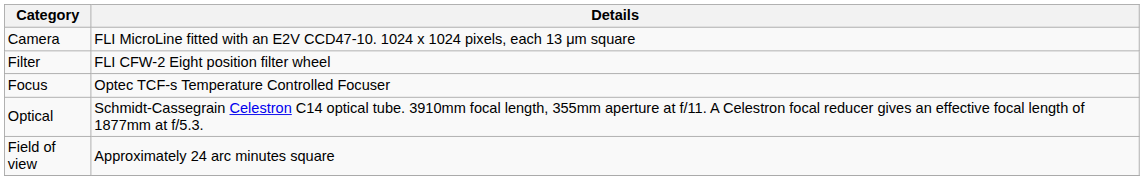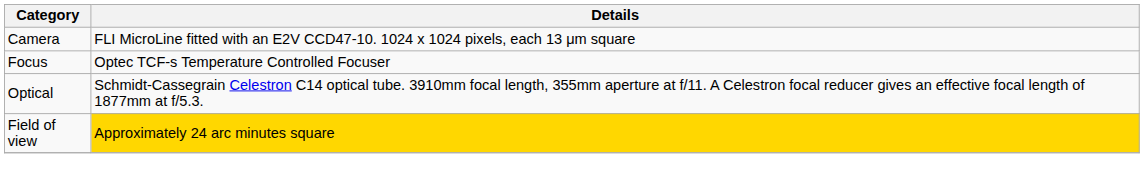- row: Filter | FLI CFW-2 Eight position filter wheel
Field of view | Details: no background -> gold background
